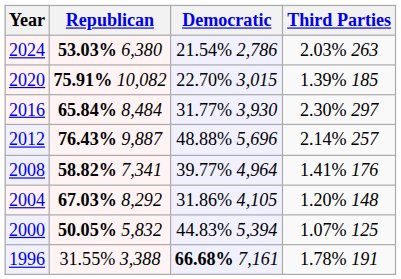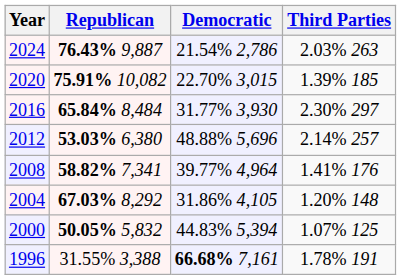2024 | Republican: 53.03% 6,380 -> 76.43% 9,887
2012 | Republican: 76.43% 9,887 -> 53.03% 6,380
